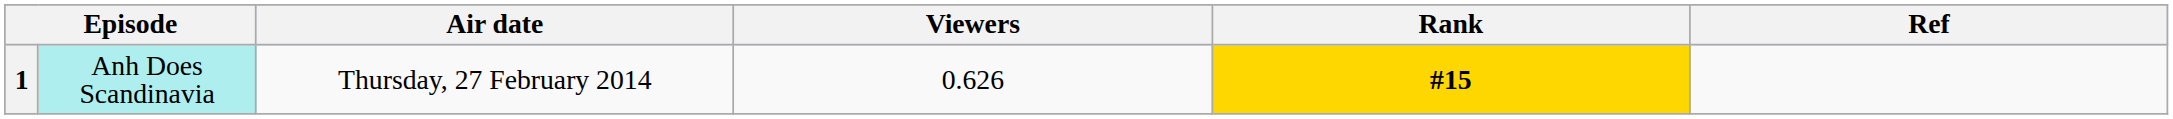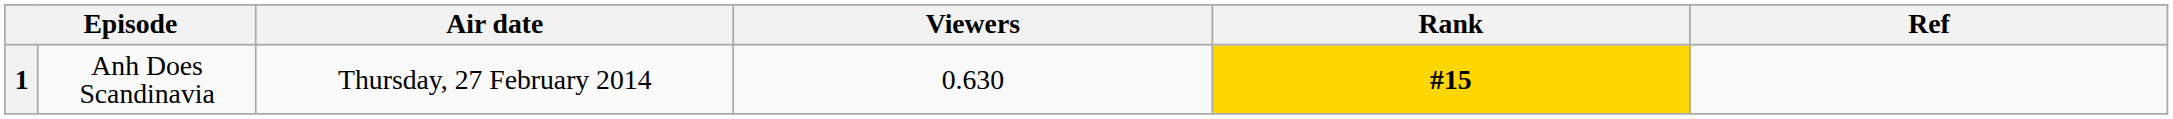1 | column 2: paleturquoise background -> no background
1 | Viewers: 0.626 -> 0.630
